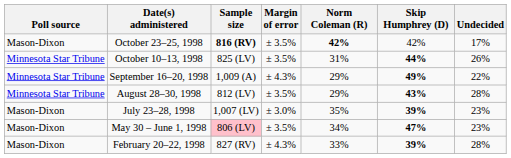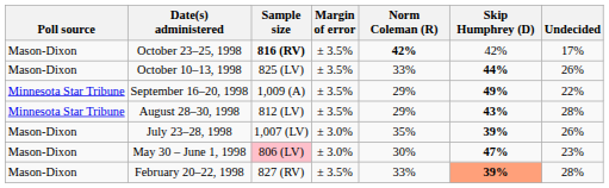October 10–13, 1998 | Poll source: Minnesota Star Tribune -> Mason-Dixon
October 10–13, 1998 | Norm Coleman (R): 31% -> 33%
September 16–20, 1998 | Margin of error: ± 4.3% -> ± 3.5%
July 23–28, 1998 | Undecided: 23% -> 26%
May 30 – June 1, 1998 | Margin of error: ± 3.5% -> ± 3.0%
May 30 – June 1, 1998 | Norm Coleman (R): 34% -> 30%
February 20–22, 1998 | Margin of error: ± 4.3% -> ± 3.5%
February 20–22, 1998 | Skip Humphrey (D): no background -> lightsalmon background
